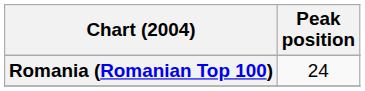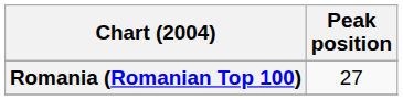Romania (Romanian Top 100) | Peak position: 24 -> 27
